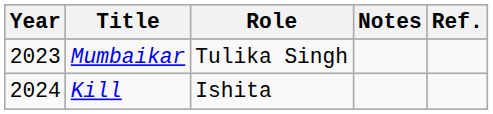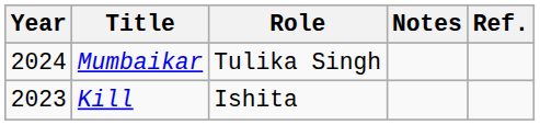Mumbaikar | Year: 2023 -> 2024
Kill | Year: 2024 -> 2023
